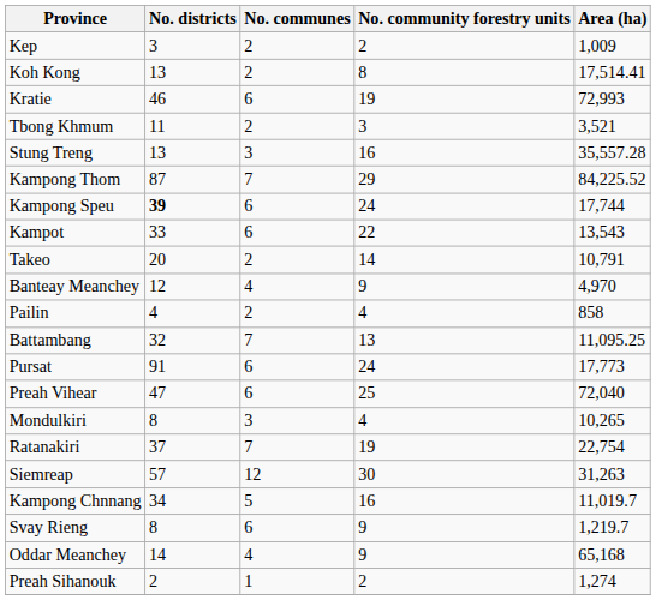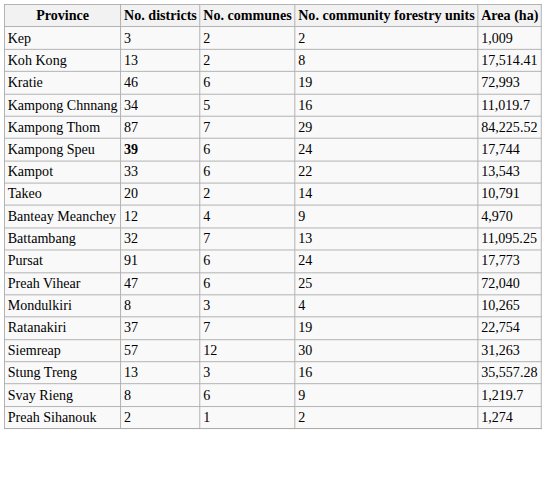- row: Tbong Khmum | 11 | 2 | 3 | 3,521
rows swapped: Kampong Chnnang <-> Stung Treng
- row: Pailin | 4 | 2 | 4 | 858
- row: Oddar Meanchey | 14 | 4 | 9 | 65,168
